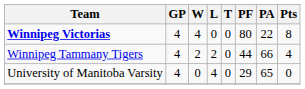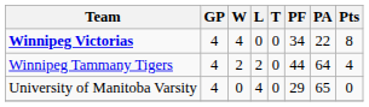Winnipeg Victorias | PF: 80 -> 34
Winnipeg Tammany Tigers | PA: 66 -> 64
